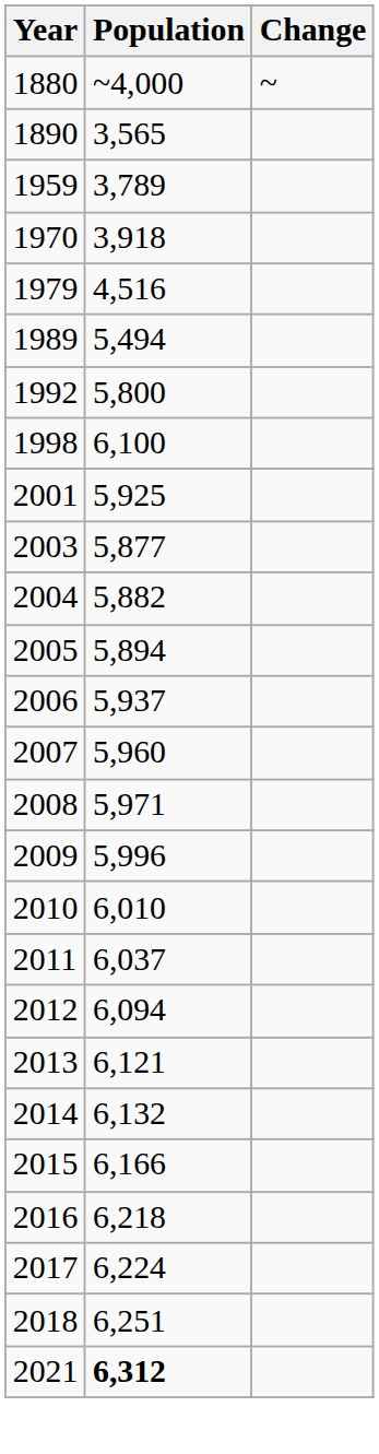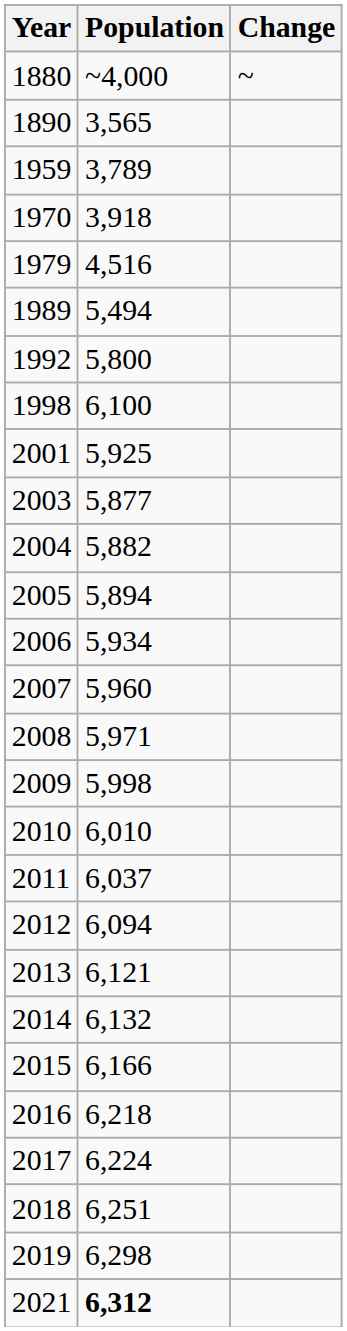2006 | Population: 5,937 -> 5,934
2009 | Population: 5,996 -> 5,998
+ row: 2019 | 6,298
